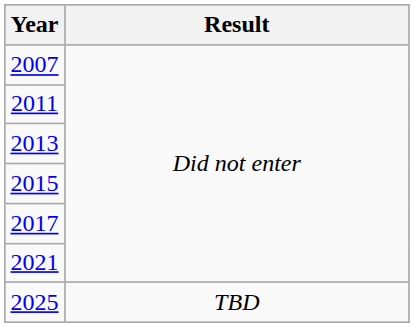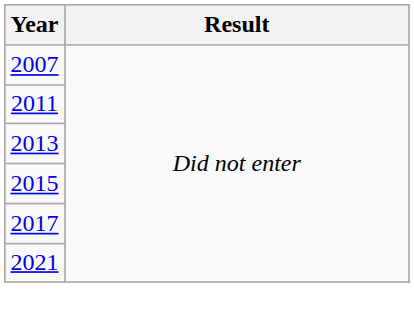- row: 2025 | TBD
